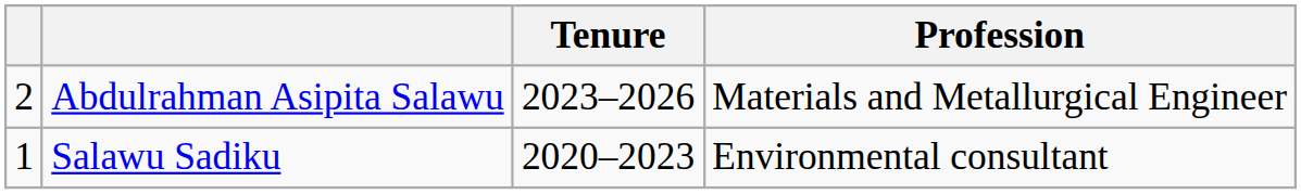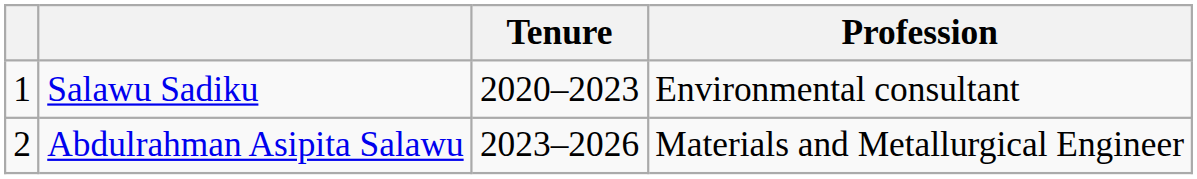rows swapped: Salawu Sadiku <-> Abdulrahman Asipita Salawu
